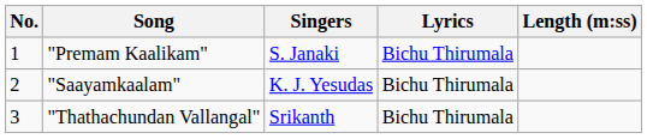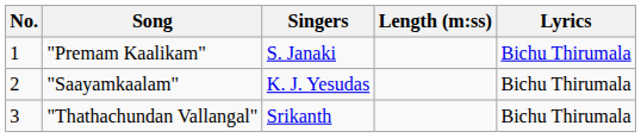columns swapped: Lyrics <-> Length (m:ss)
